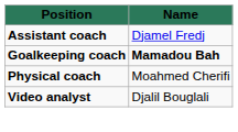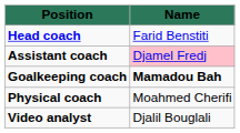+ row: Head coach | Farid Benstiti
Assistant coach | Name: no background -> pink background
